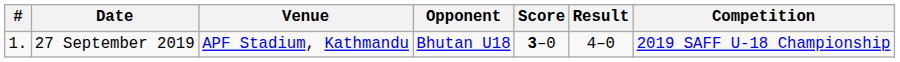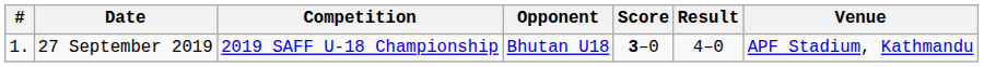columns swapped: Venue <-> Competition
